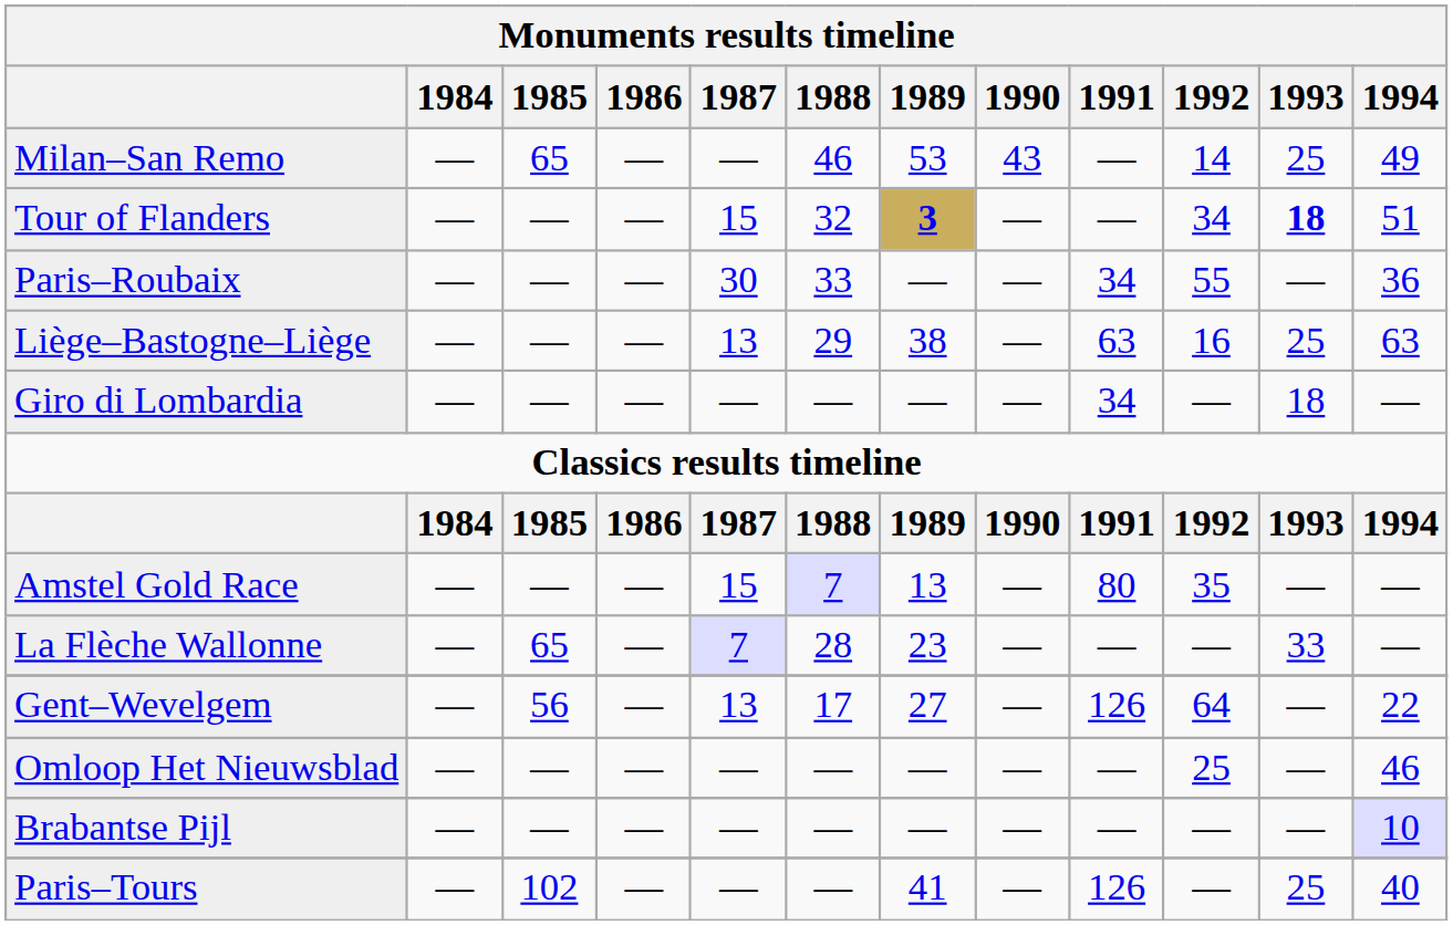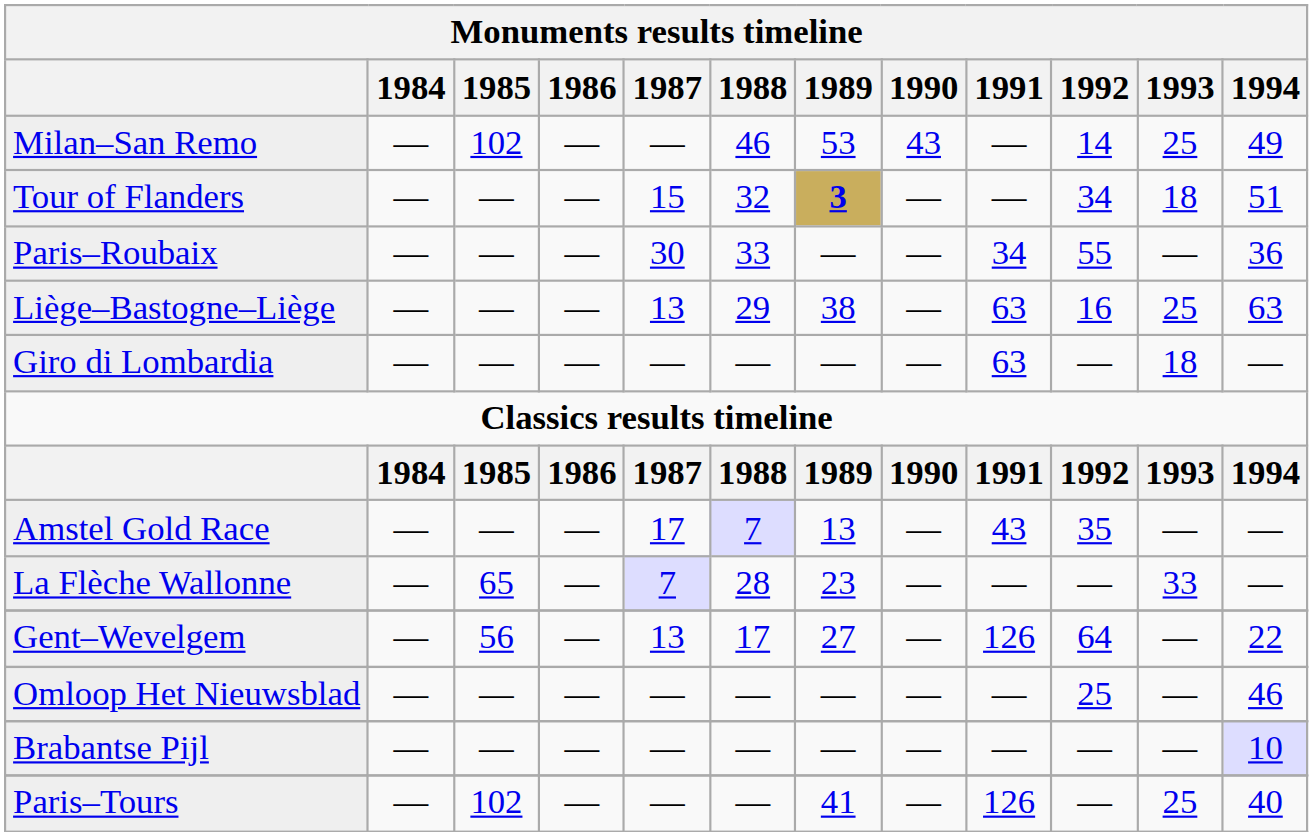Milan–San Remo | 1985: 65 -> 102
Tour of Flanders | 1993: bold -> normal
Giro di Lombardia | 1991: 34 -> 63
Amstel Gold Race | 1987: 15 -> 17
Amstel Gold Race | 1991: 80 -> 43
